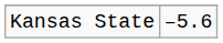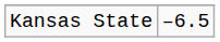Kansas State | column 2: –5.6 -> –6.5
